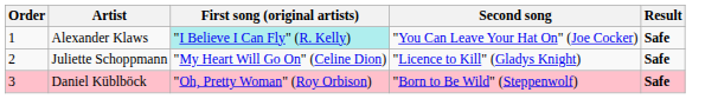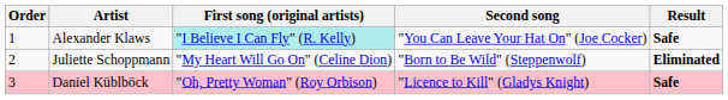Juliette Schoppmann | Second song: "Licence to Kill" (Gladys Knight) -> "Born to Be Wild" (Steppenwolf)
Juliette Schoppmann | Result: Safe -> Eliminated
Daniel Küblböck | Second song: "Born to Be Wild" (Steppenwolf) -> "Licence to Kill" (Gladys Knight)
